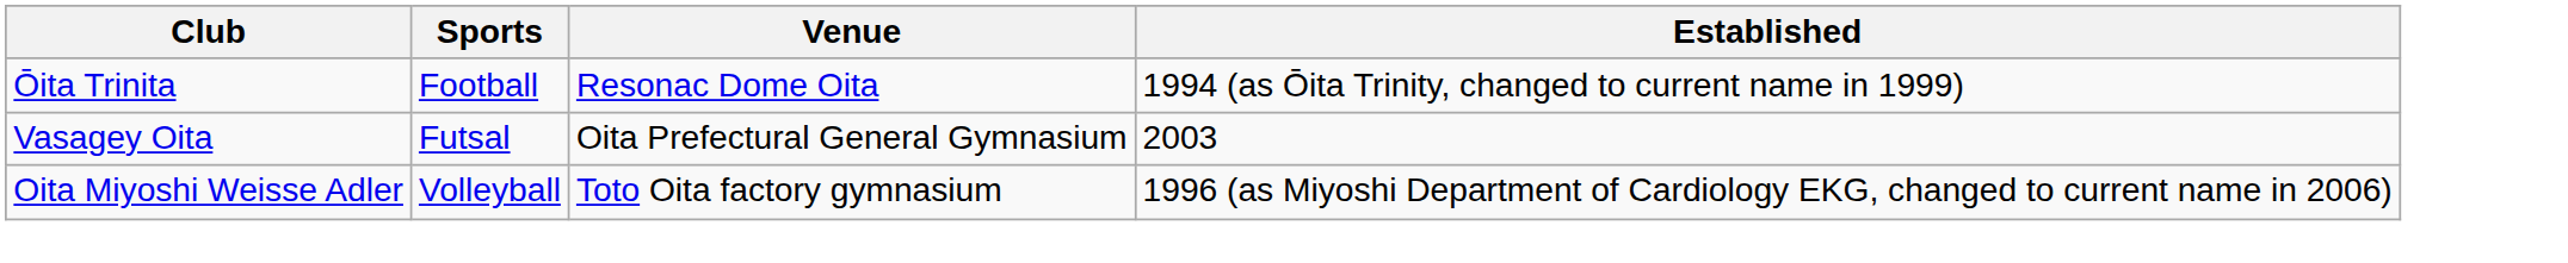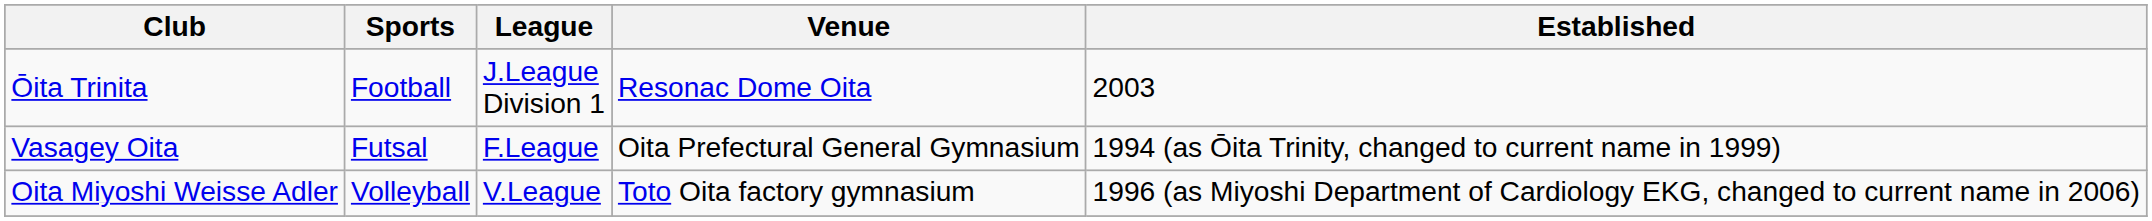+ column: League | J.League Division 1 | F.League | V.League
Ōita Trinita | Established: 1994 (as Ōita Trinity, changed to current name in 1999) -> 2003
Vasagey Oita | Established: 2003 -> 1994 (as Ōita Trinity, changed to current name in 1999)
